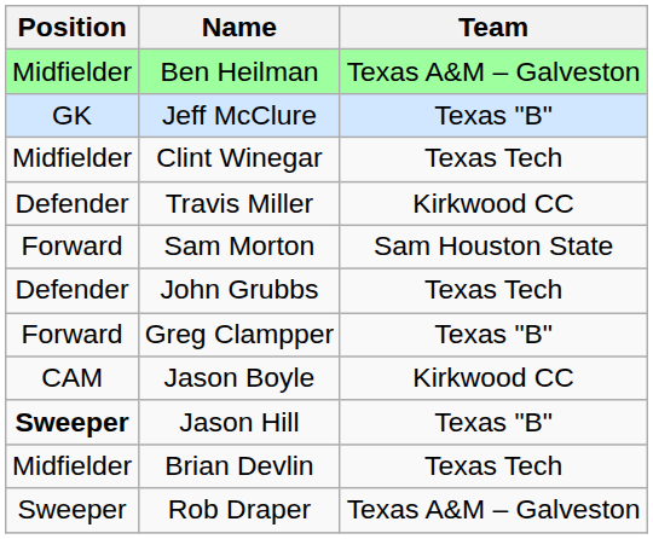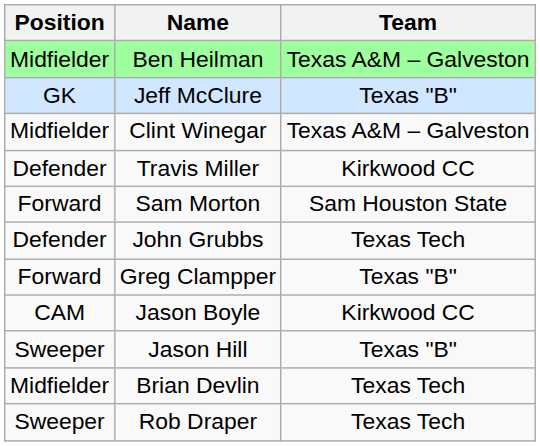Clint Winegar | Team: Texas Tech -> Texas A&M – Galveston
Jason Hill | Position: bold -> normal
Rob Draper | Team: Texas A&M – Galveston -> Texas Tech
